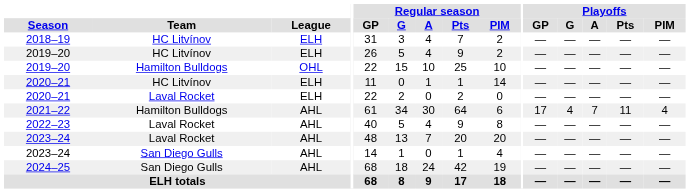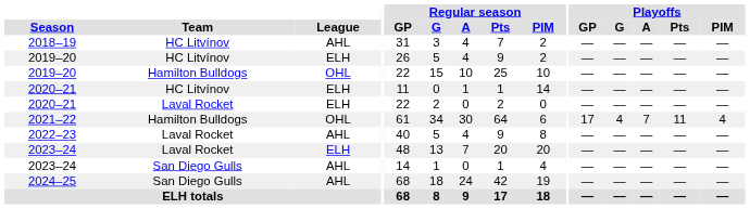2018–19 | League: ELH -> AHL
2021–22 | League: AHL -> OHL
2023–24 / Laval Rocket | League: AHL -> ELH
